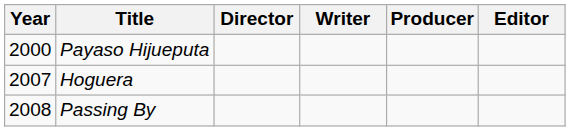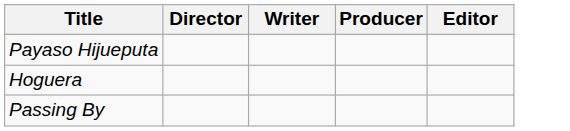- column: Year | 2000 | 2007 | 2008
